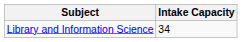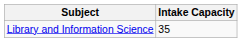Library and Information Science | Intake Capacity: 34 -> 35
